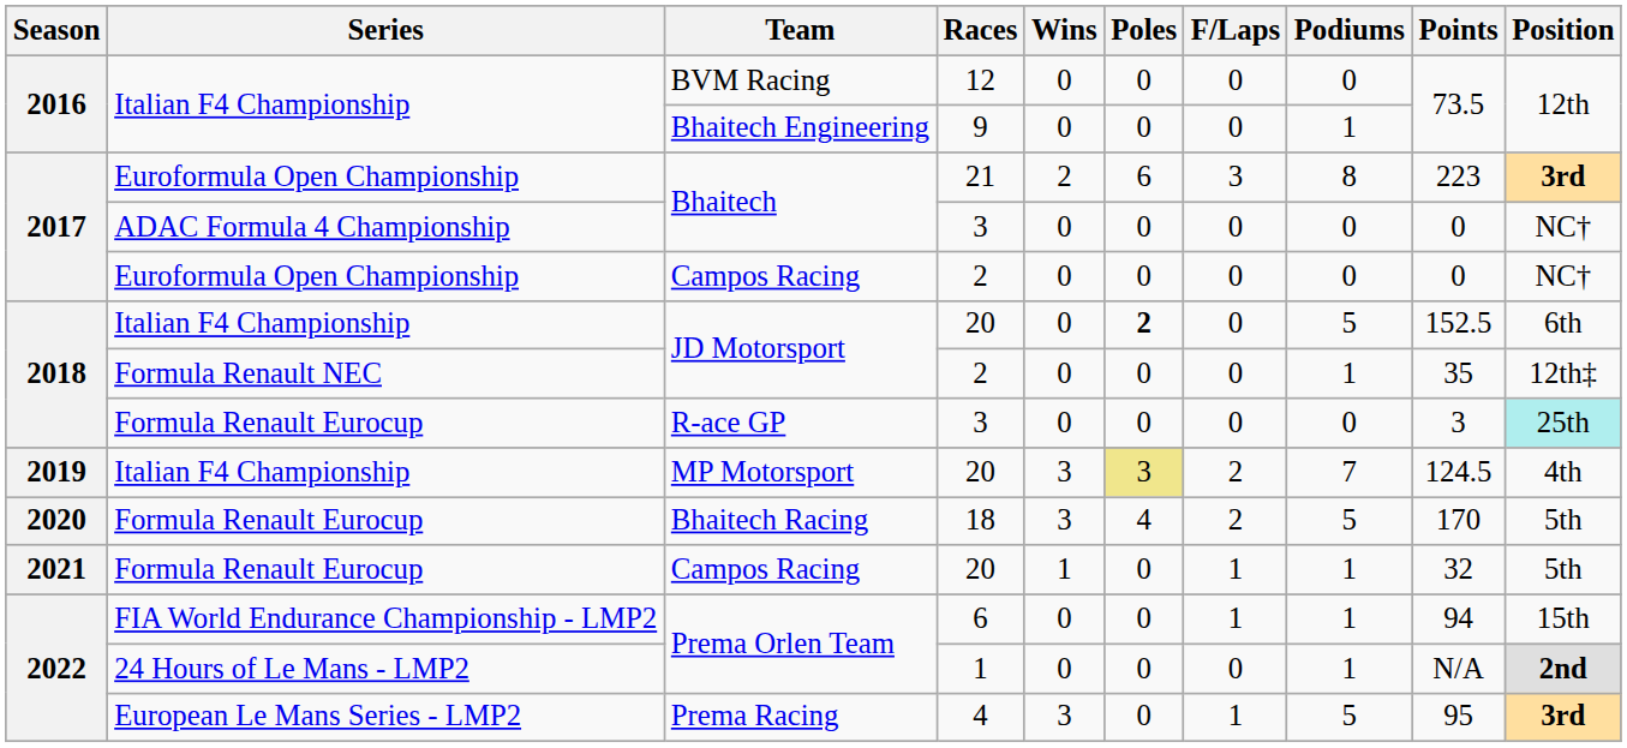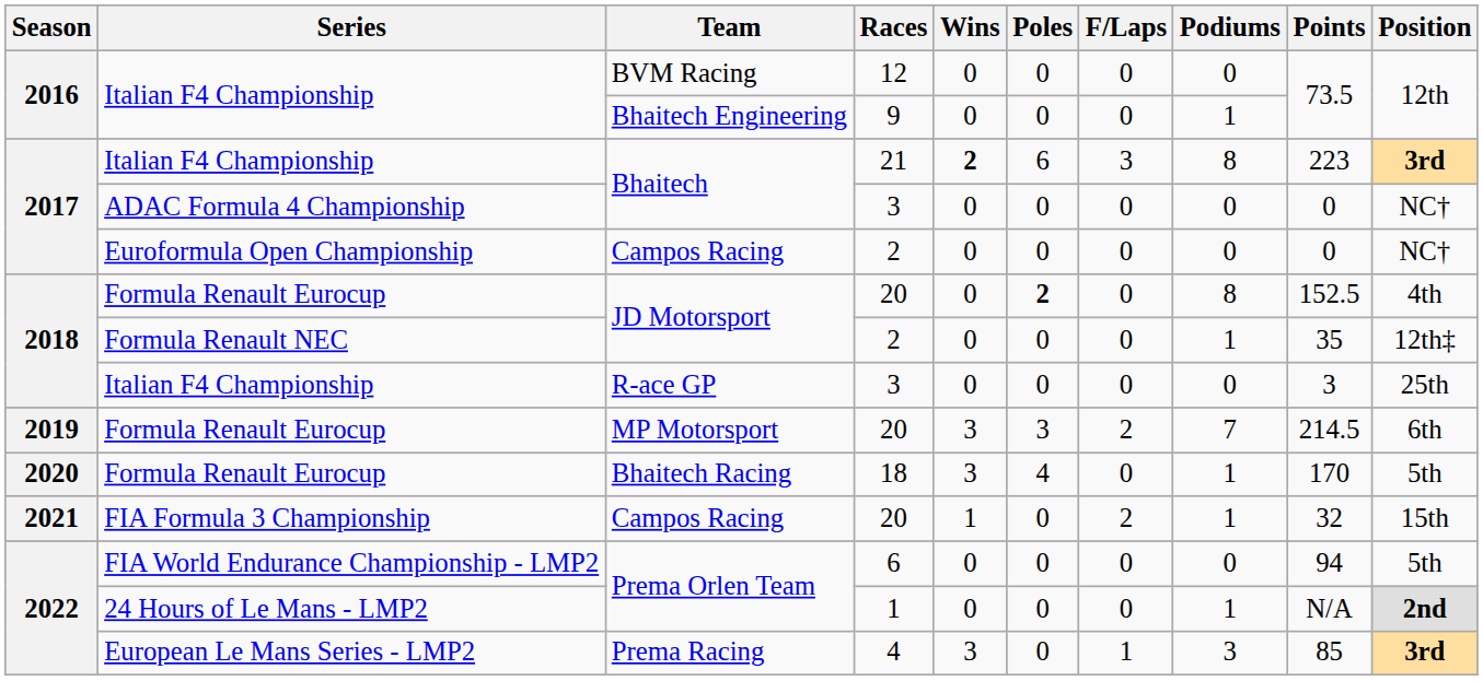Bhaitech / 21 | Series: Euroformula Open Championship -> Italian F4 Championship
Bhaitech / 21 | Wins: normal -> bold
JD Motorsport / 20 | Series: Italian F4 Championship -> Formula Renault Eurocup
JD Motorsport / 20 | Podiums: 5 -> 8
JD Motorsport / 20 | Position: 6th -> 4th
R-ace GP | Series: Formula Renault Eurocup -> Italian F4 Championship
R-ace GP | Position: paleturquoise background -> no background
MP Motorsport | Series: Italian F4 Championship -> Formula Renault Eurocup
MP Motorsport | Poles: khaki background -> no background
MP Motorsport | Points: 124.5 -> 214.5
MP Motorsport | Position: 4th -> 6th
Bhaitech Racing | F/Laps: 2 -> 0
Bhaitech Racing | Podiums: 5 -> 1
Campos Racing / 20 | Series: Formula Renault Eurocup -> FIA Formula 3 Championship
Campos Racing / 20 | F/Laps: 1 -> 2
Campos Racing / 20 | Position: 5th -> 15th
Prema Orlen Team / 6 | F/Laps: 1 -> 0
Prema Orlen Team / 6 | Podiums: 1 -> 0
Prema Orlen Team / 6 | Position: 15th -> 5th
Prema Racing | Podiums: 5 -> 3
Prema Racing | Points: 95 -> 85
